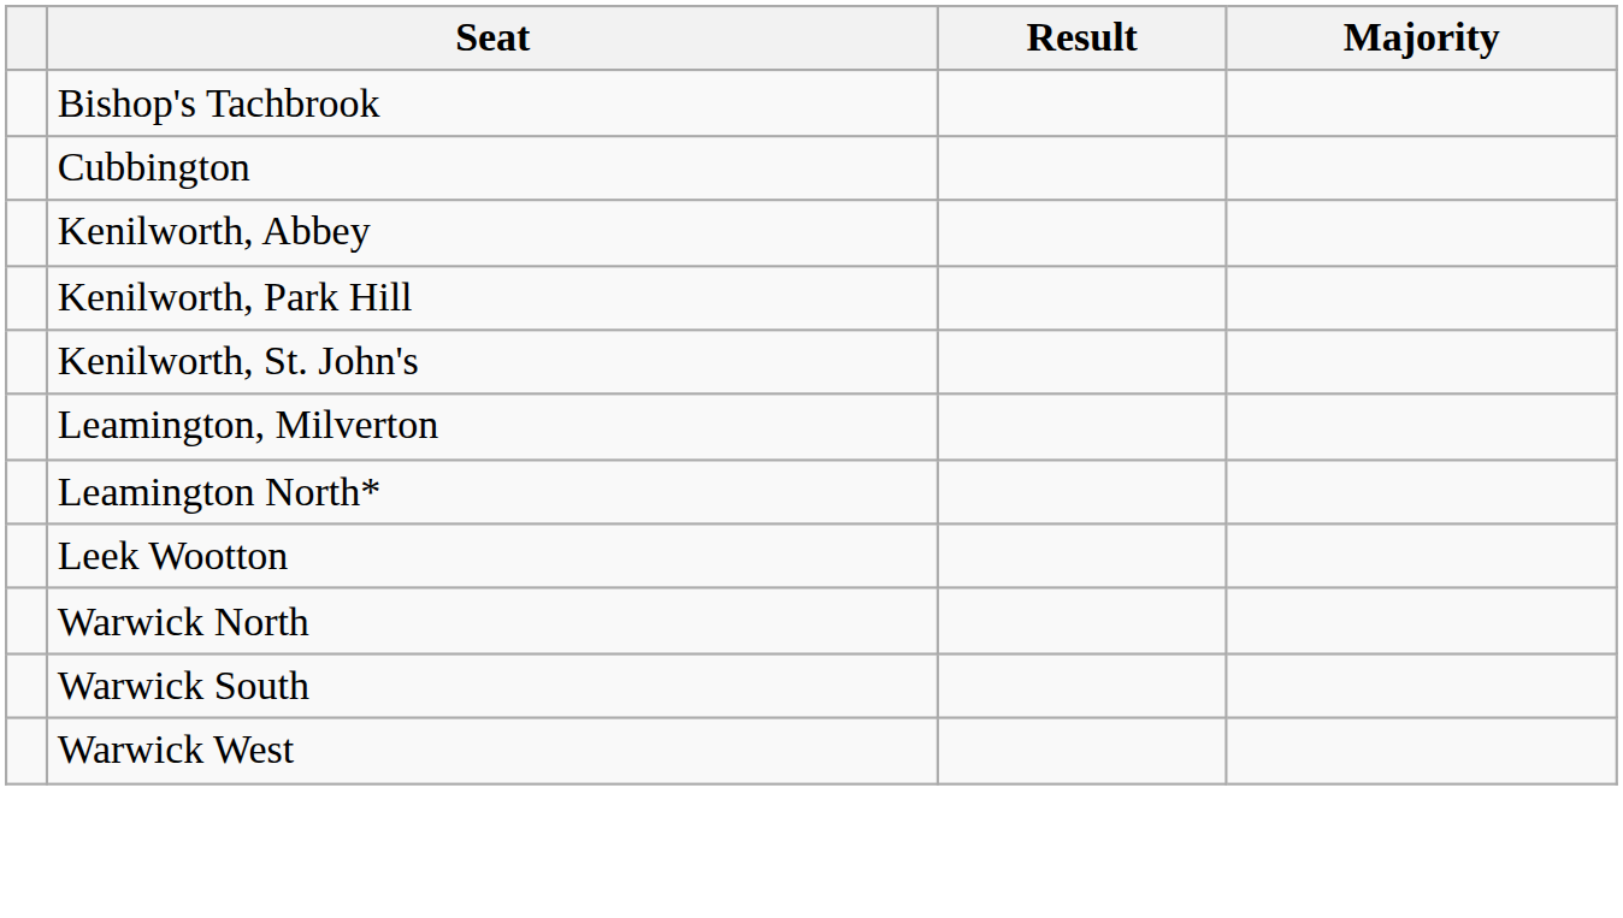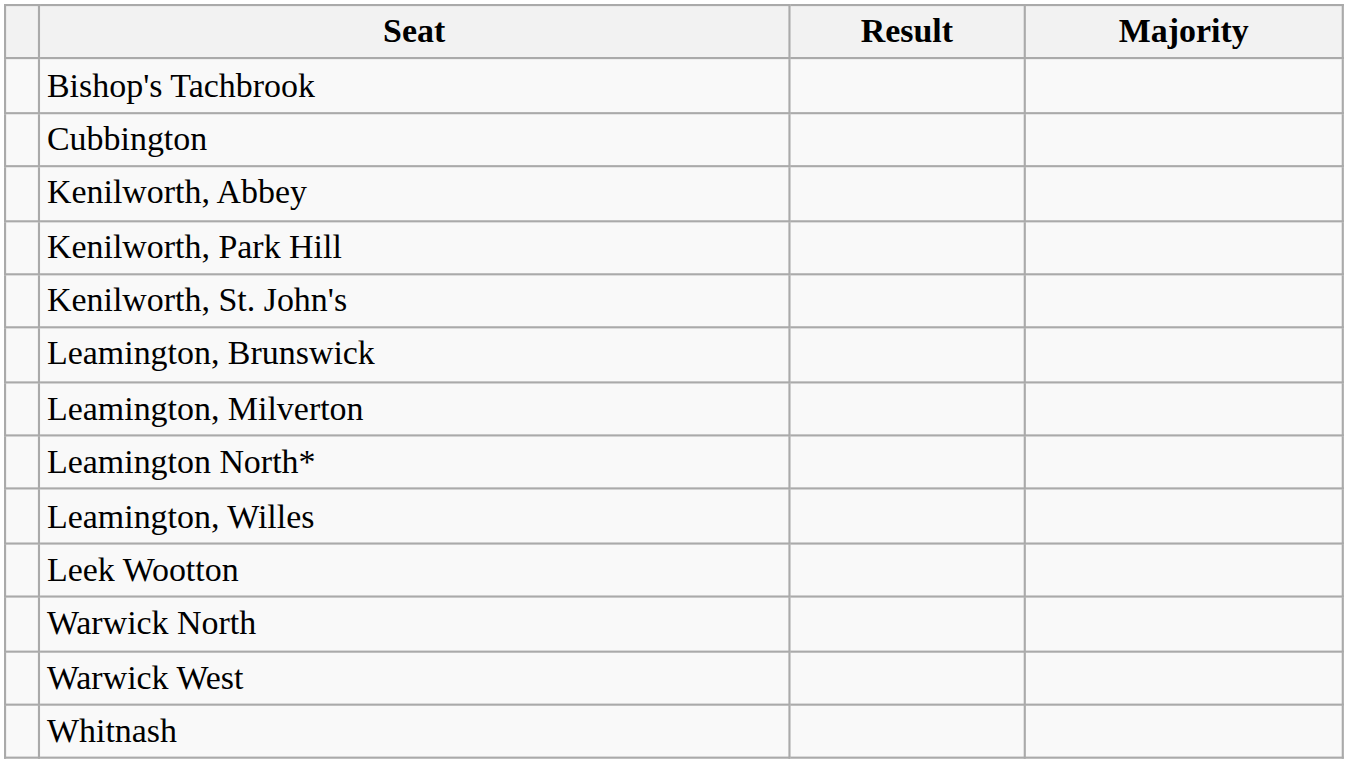+ row: Leamington, Brunswick
+ row: Leamington, Willes
- row: Warwick South
+ row: Whitnash
